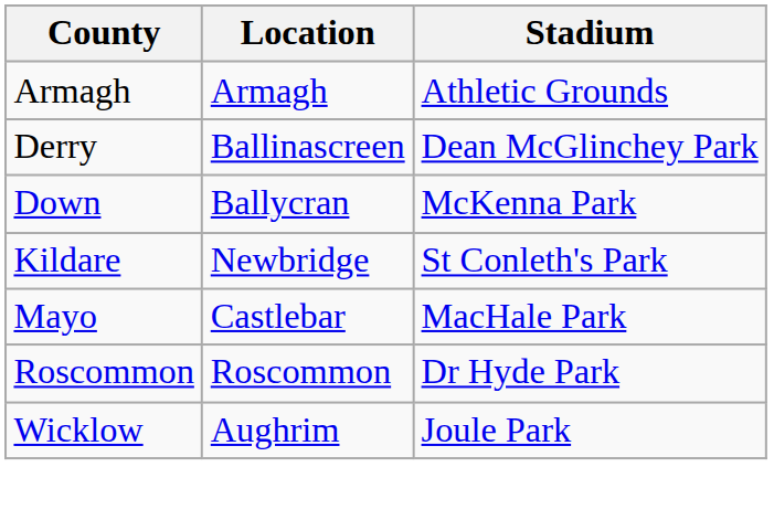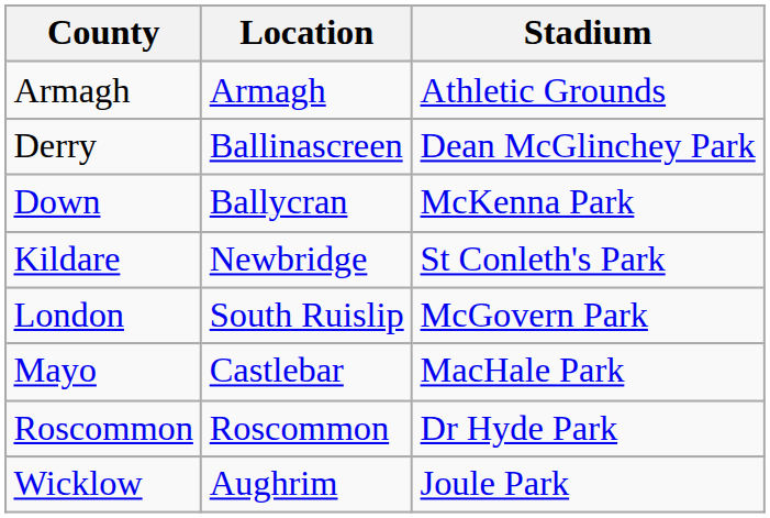+ row: London | South Ruislip | McGovern Park
